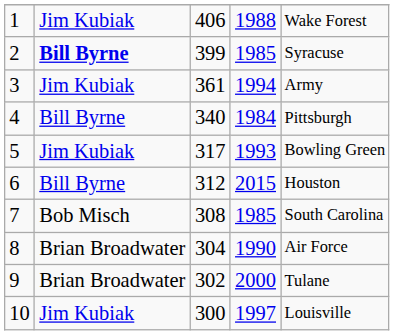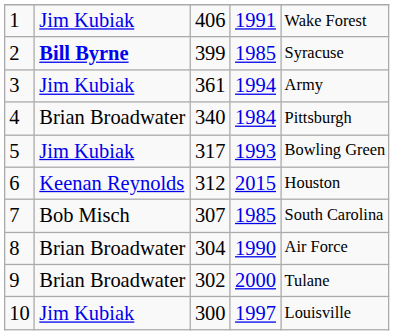1 | column 4: 1988 -> 1991
4 | column 2: Bill Byrne -> Brian Broadwater
6 | column 2: Bill Byrne -> Keenan Reynolds
7 | column 3: 308 -> 307
